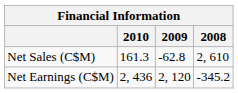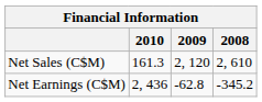Net Sales (C$M) | 2009: -62.8 -> 2, 120
Net Earnings (C$M) | 2009: 2, 120 -> -62.8
